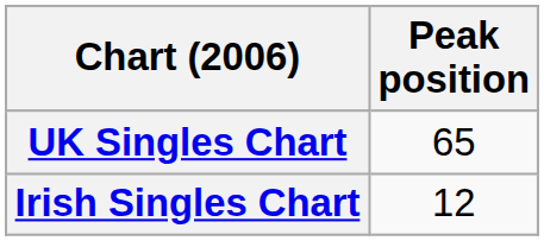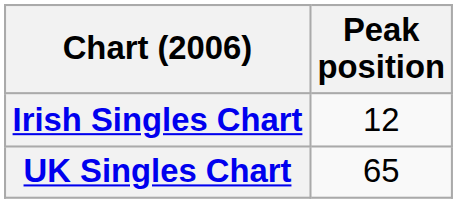rows swapped: Irish Singles Chart <-> UK Singles Chart
